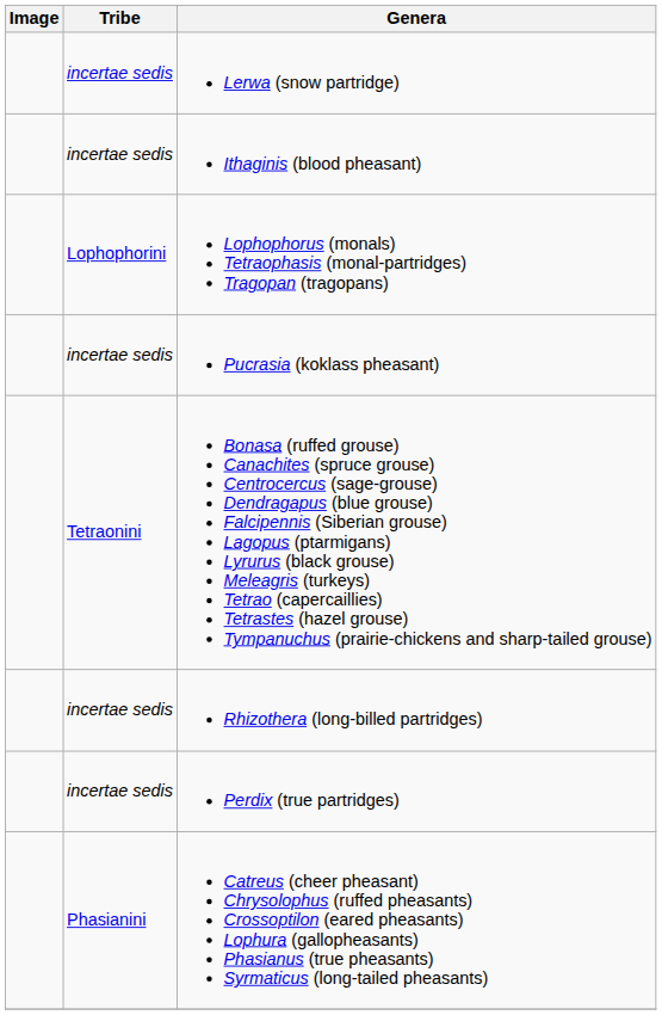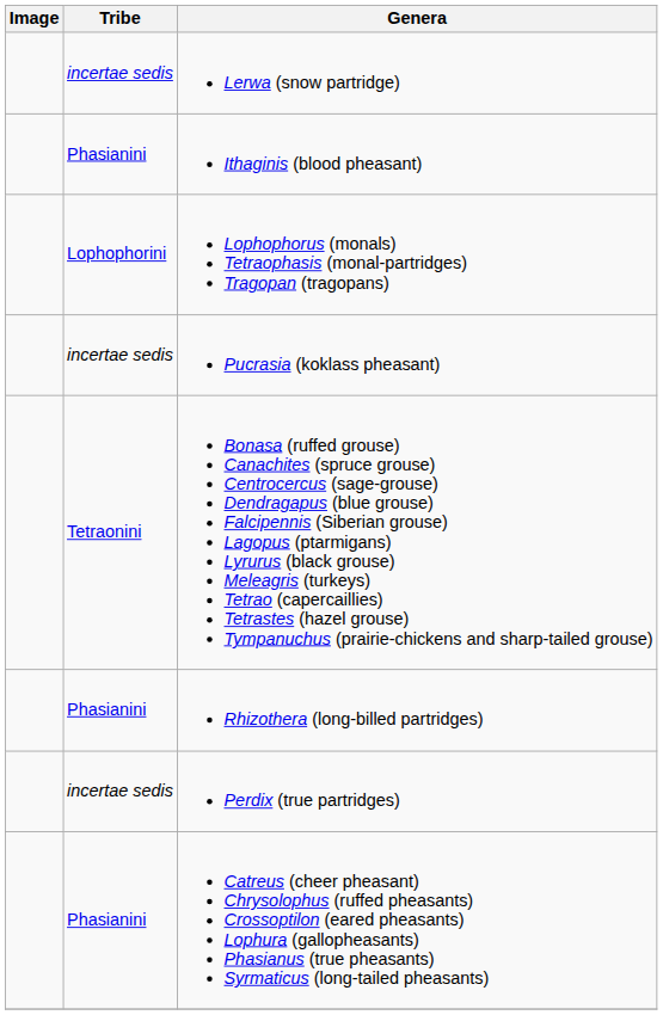Ithaginis (blood pheasant) | Tribe: incertae sedis -> Phasianini
Rhizothera (long-billed partridges) | Tribe: incertae sedis -> Phasianini
